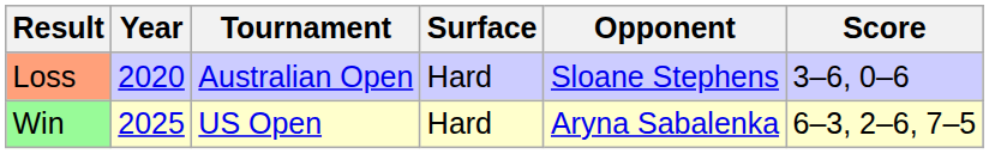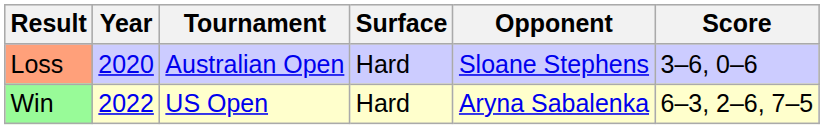Win | Year: 2025 -> 2022
